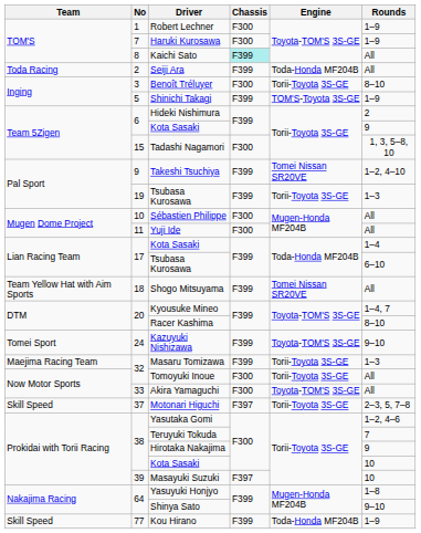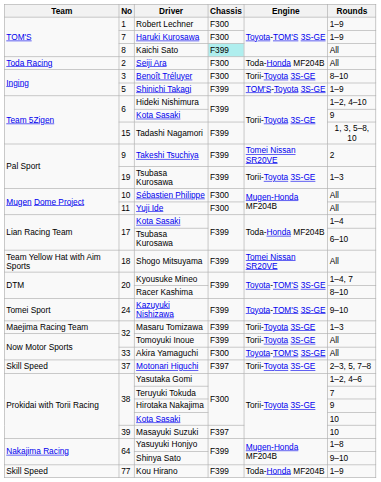Seiji Ara | Chassis: F399 -> F300
Hideki Nishimura | Rounds: 2 -> 1–2, 4–10
Tadashi Nagamori | Chassis: F300 -> F399
Takeshi Tsuchiya | Rounds: 1–2, 4–10 -> 2
Tomoyuki Inoue | Chassis: F300 -> F399
